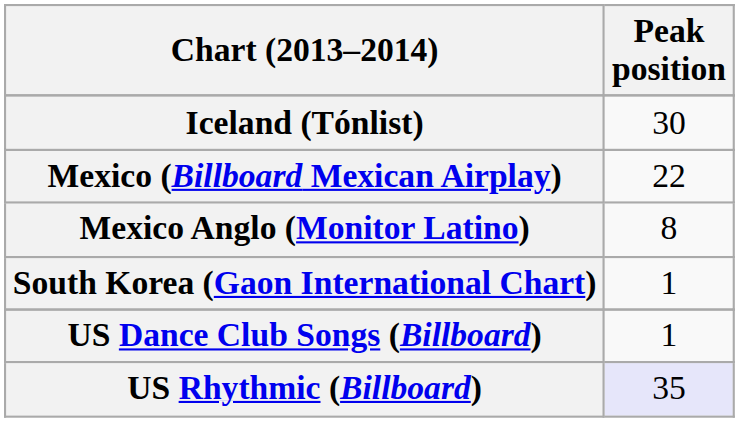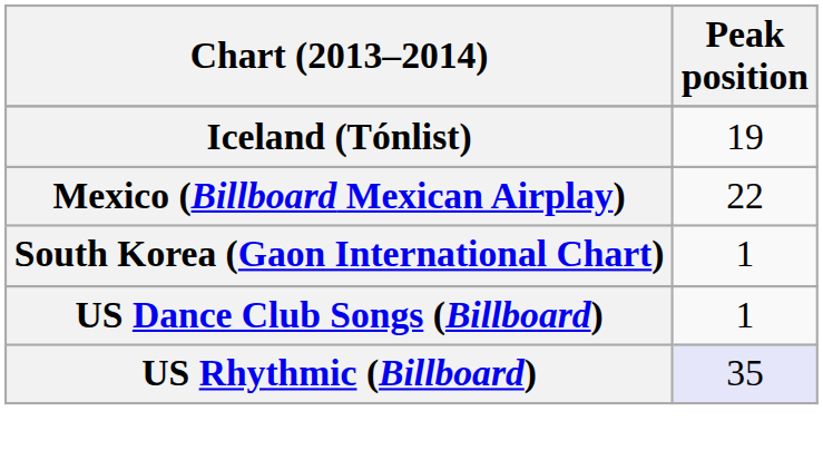Iceland (Tónlist) | Peak position: 30 -> 19
- row: Mexico Anglo (Monitor Latino) | 8
